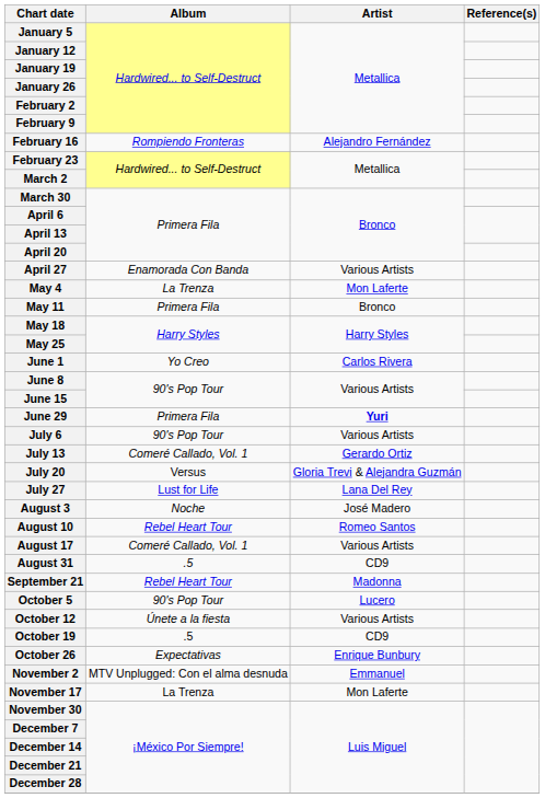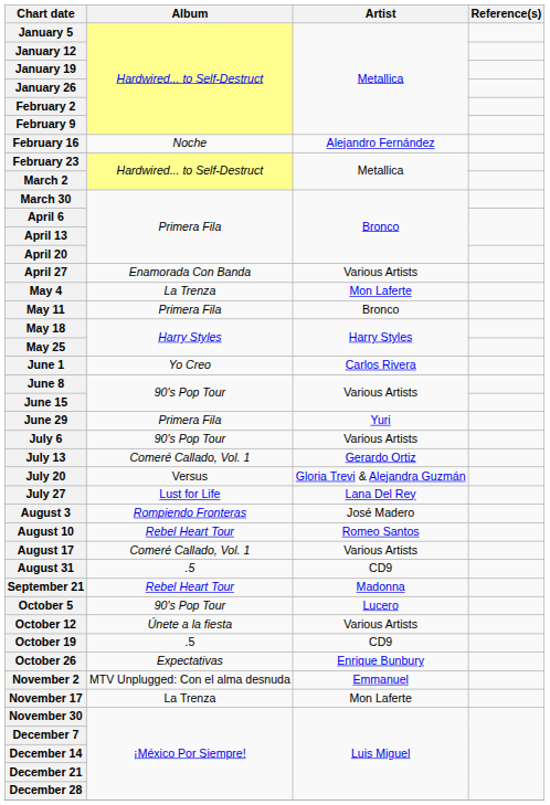February 16 | Album: Rompiendo Fronteras -> Noche
June 29 | Artist: bold -> normal
August 3 | Album: Noche -> Rompiendo Fronteras
